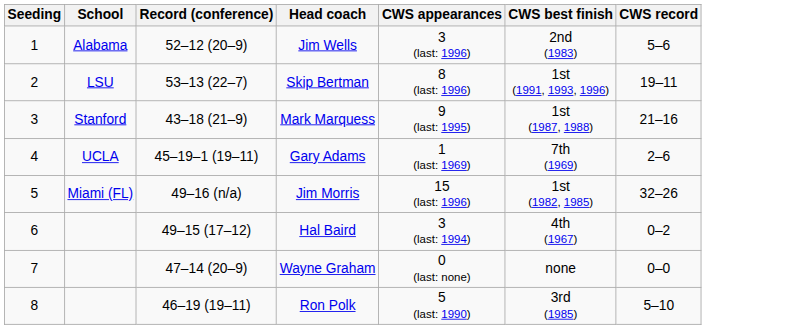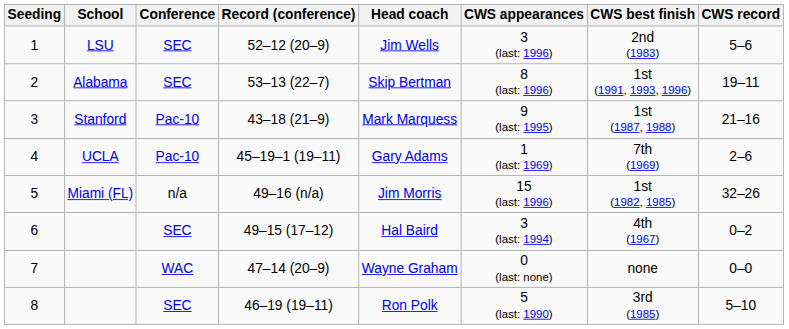+ column: Conference | SEC | SEC | Pac-10 | Pac-10 | n/a | SEC | WAC | SEC
1 | School: Alabama -> LSU
2 | School: LSU -> Alabama
